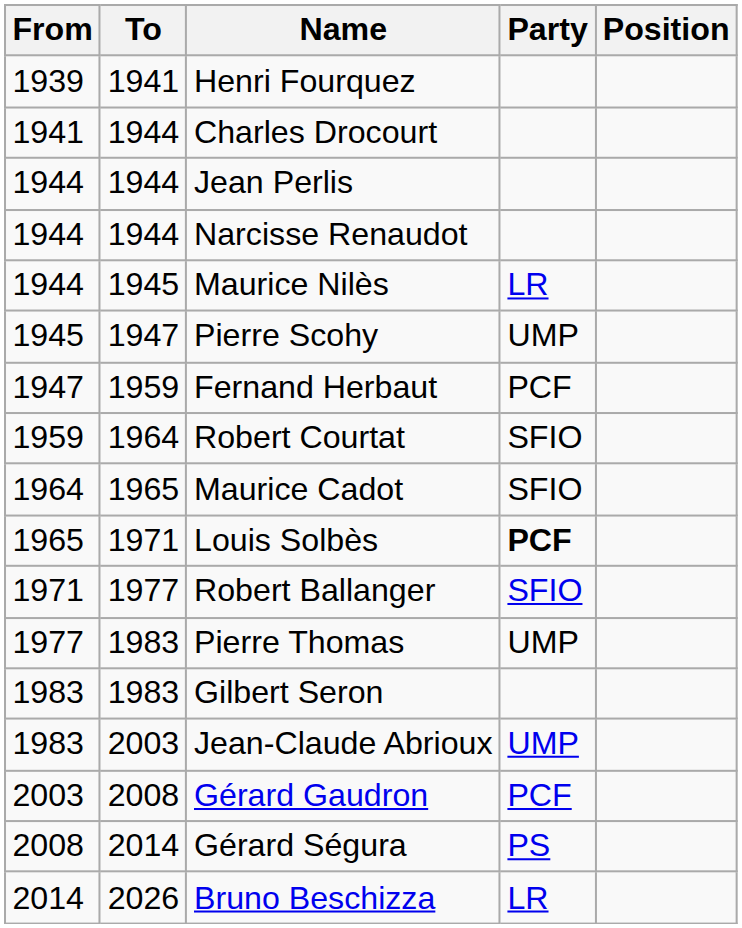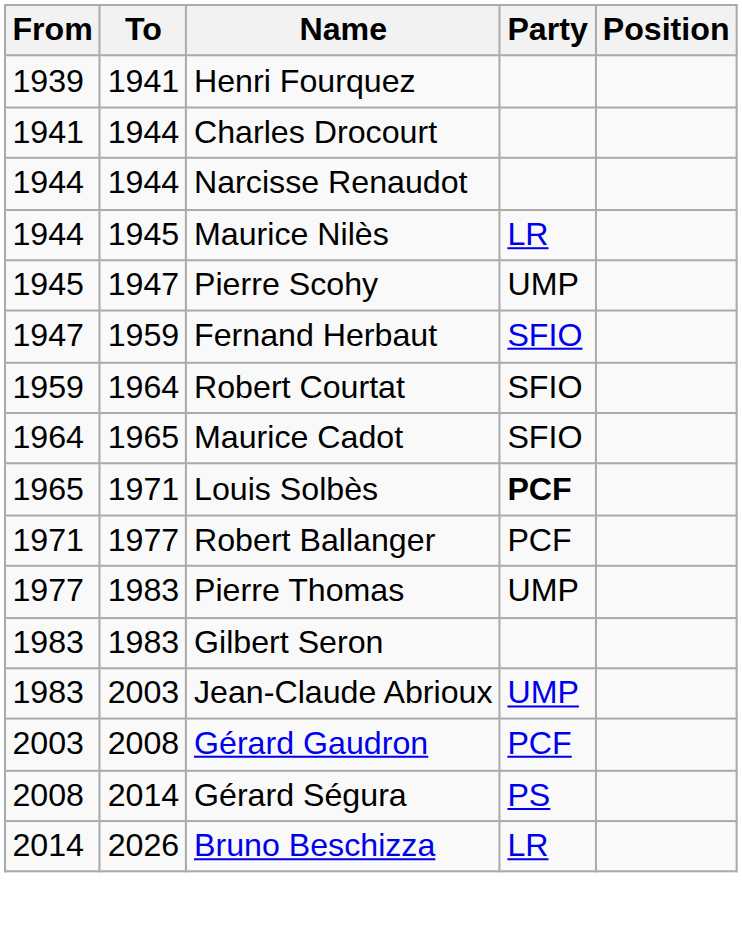- row: 1944 | 1944 | Jean Perlis
Fernand Herbaut | Party: PCF -> SFIO
Robert Ballanger | Party: SFIO -> PCF
